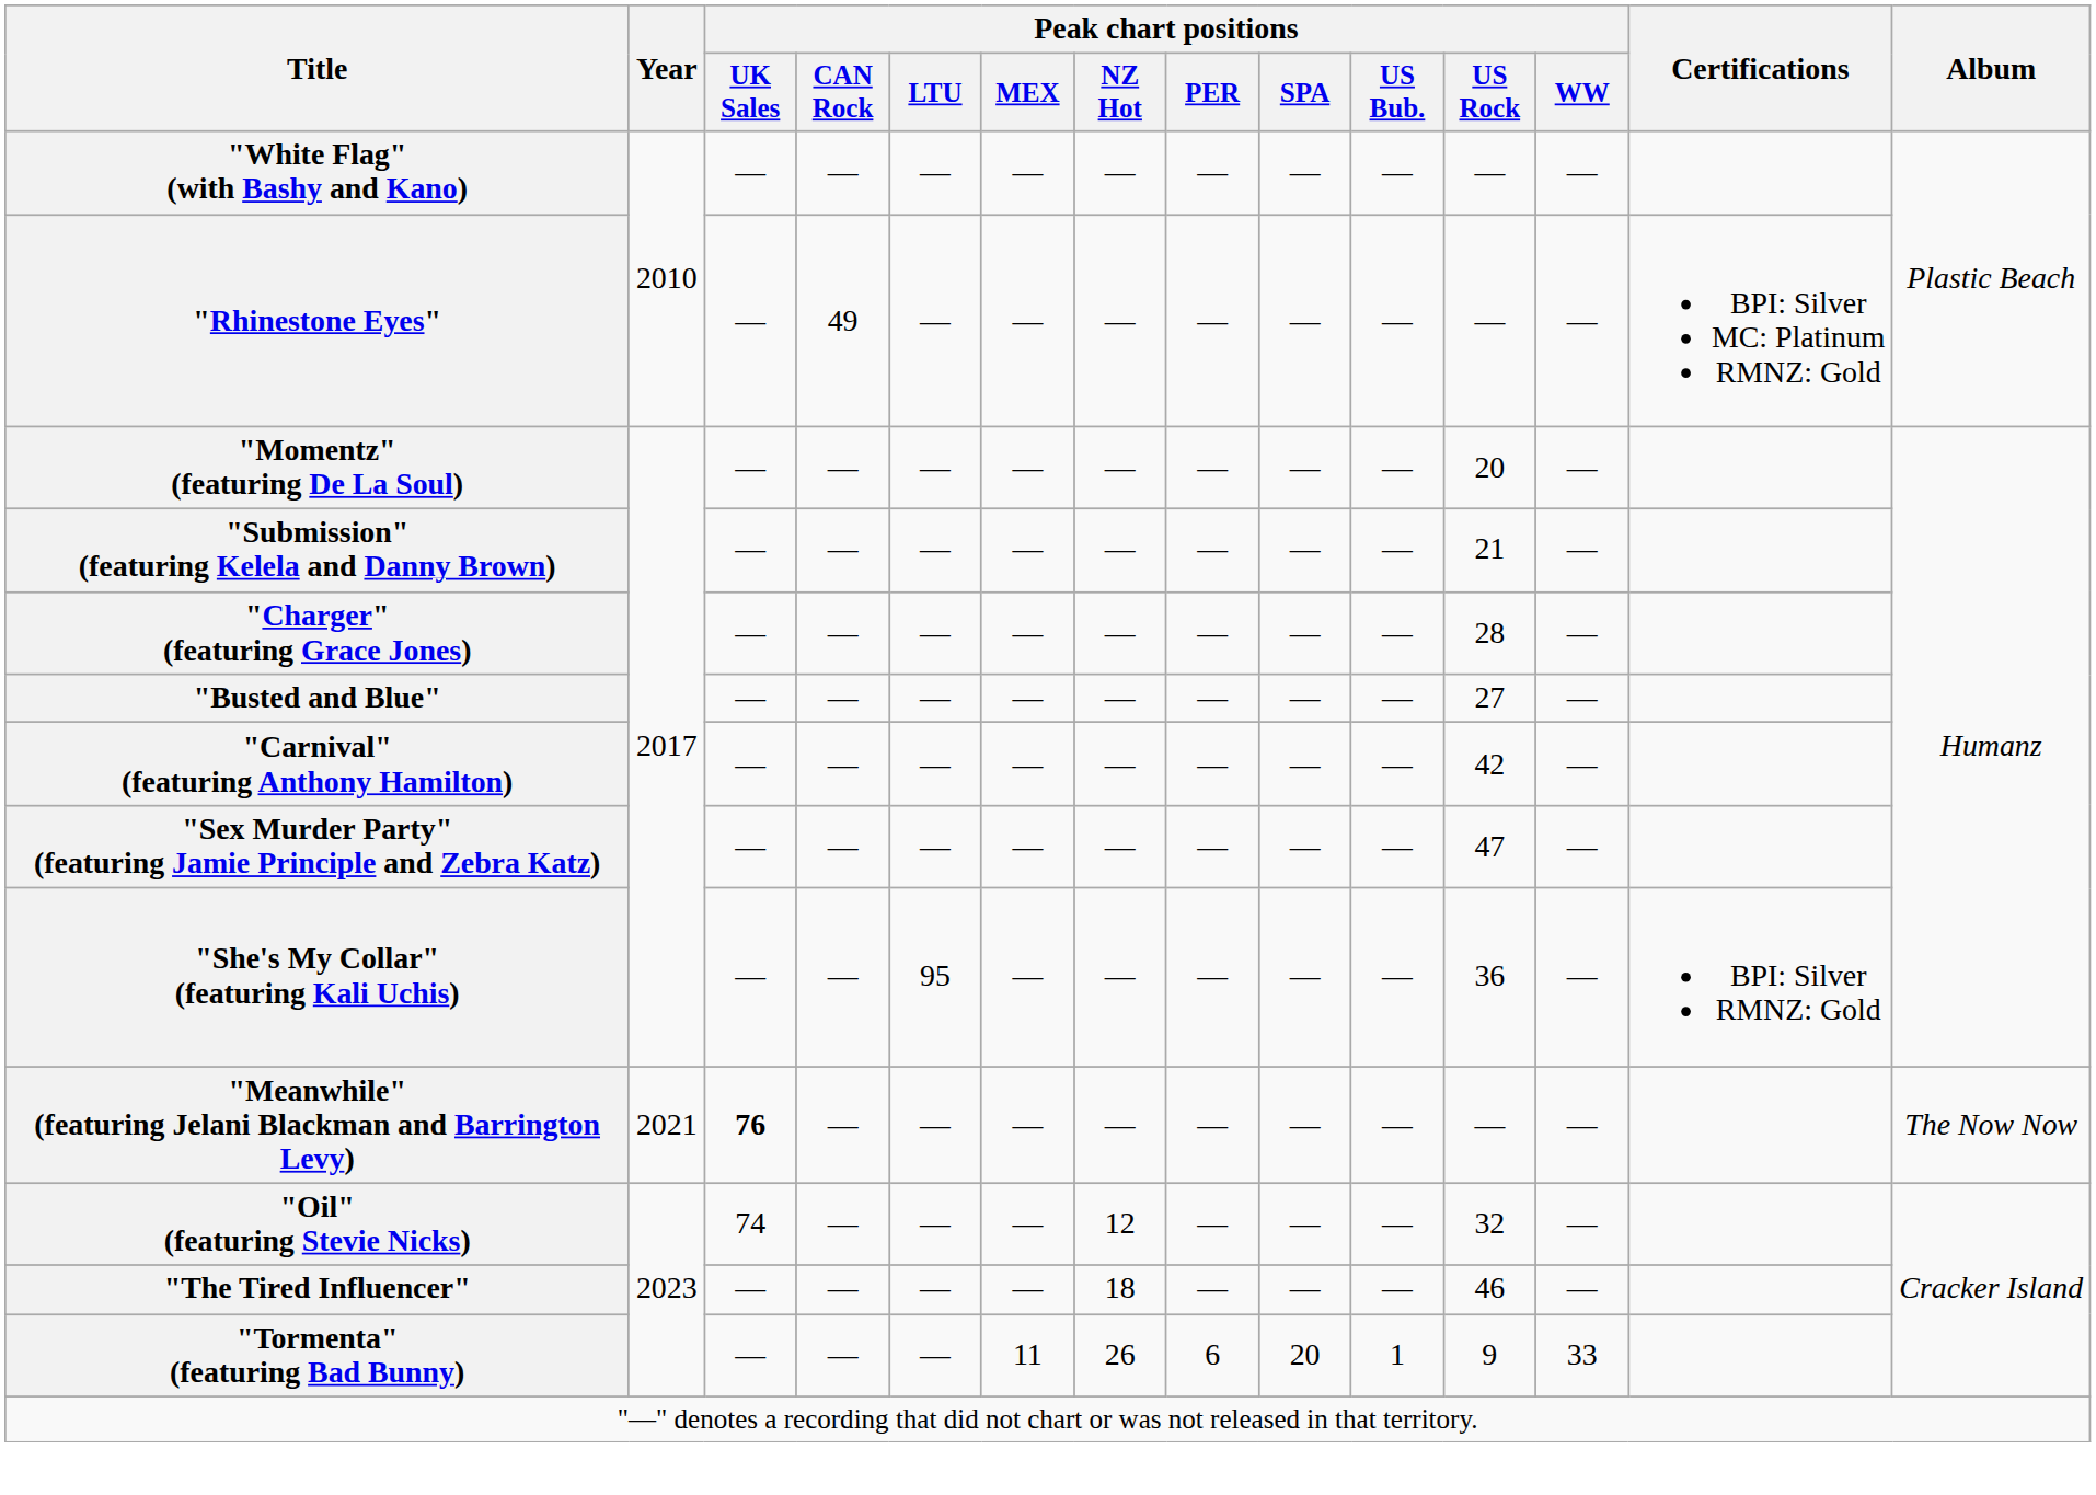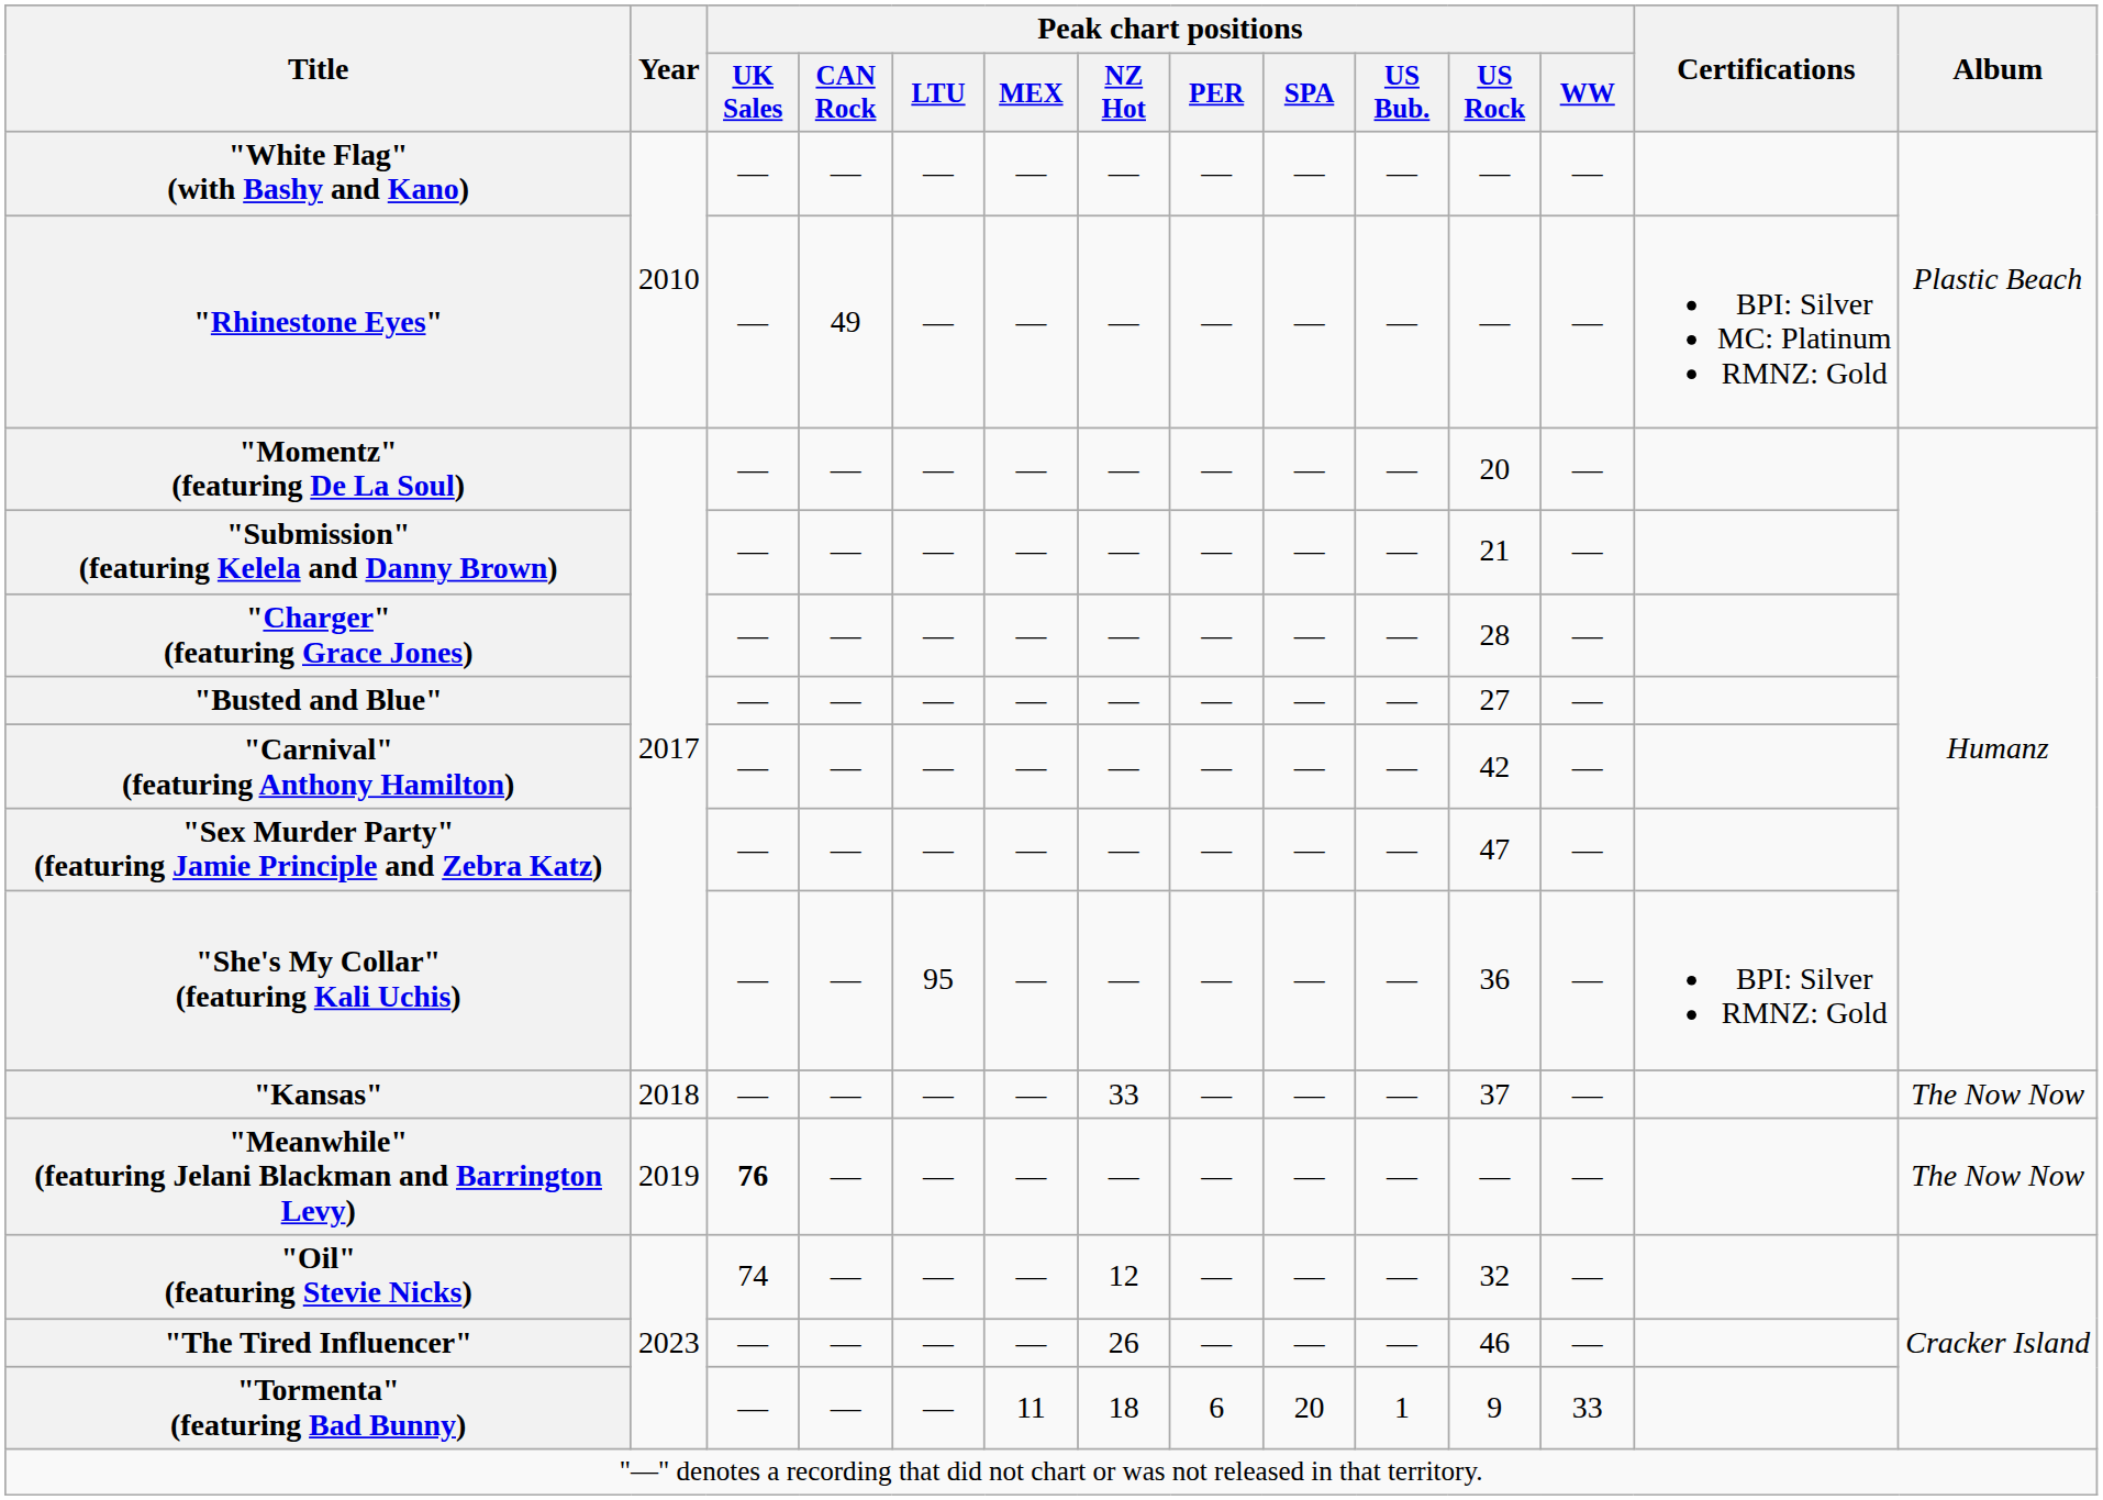+ row: "Kansas" | 2018 | — | — | — | — | 33 | — | — | — | 37 | — | The Now Now
"Meanwhile" (featuring Jelani Blackman and Barrington Levy) | Year: 2021 -> 2019
"The Tired Influencer" | Peak chart positions / NZ Hot: 18 -> 26
"Tormenta" (featuring Bad Bunny) | Peak chart positions / NZ Hot: 26 -> 18
